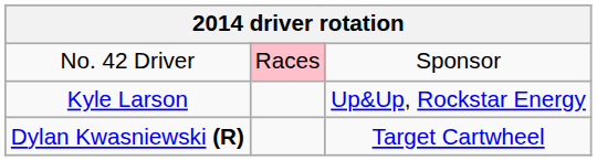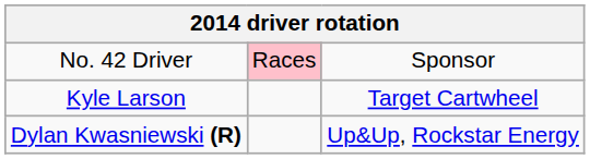Kyle Larson | column 3: Up&Up, Rockstar Energy -> Target Cartwheel
Dylan Kwasniewski (R) | column 3: Target Cartwheel -> Up&Up, Rockstar Energy
